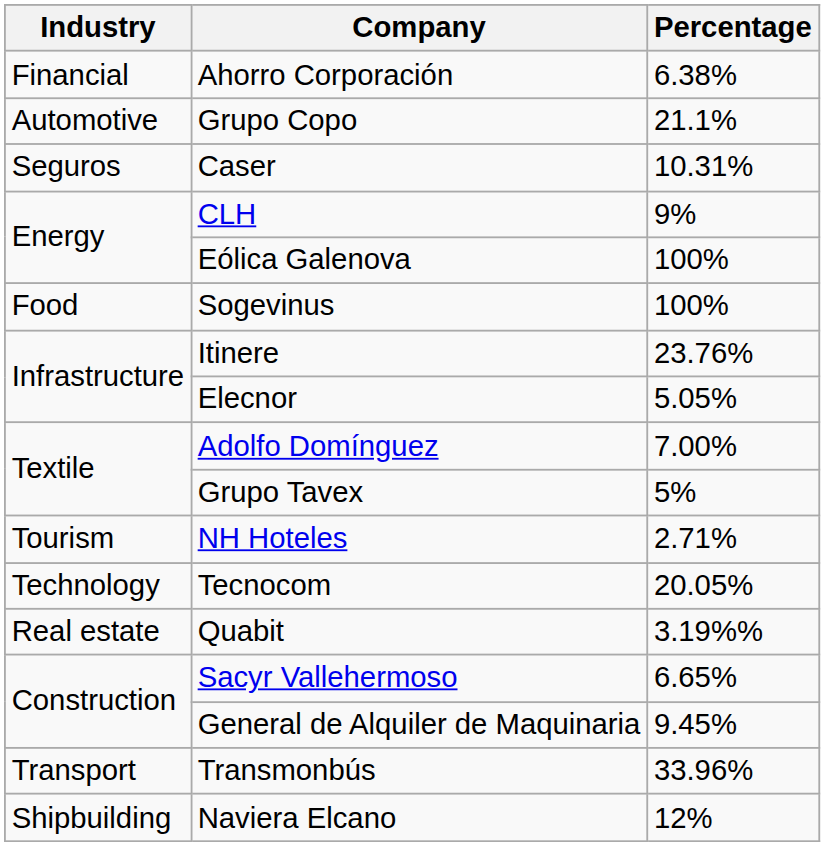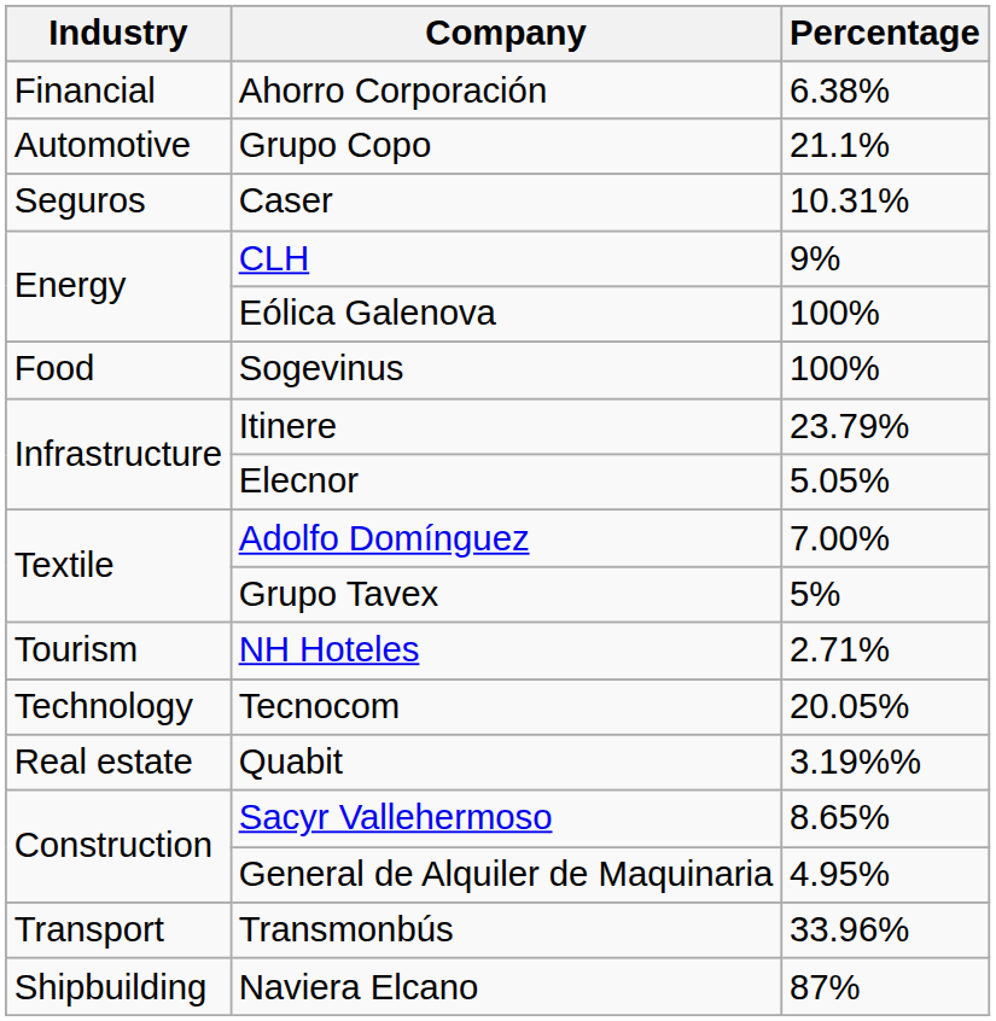Itinere | Percentage: 23.76% -> 23.79%
Sacyr Vallehermoso | Percentage: 6.65% -> 8.65%
General de Alquiler de Maquinaria | Percentage: 9.45% -> 4.95%
Naviera Elcano | Percentage: 12% -> 87%
